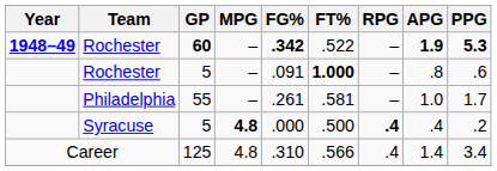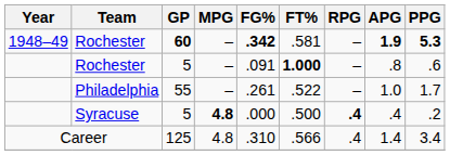Rochester / 60 | Year: bold -> normal
Rochester / 60 | FT%: .522 -> .581
Philadelphia | FT%: .581 -> .522
